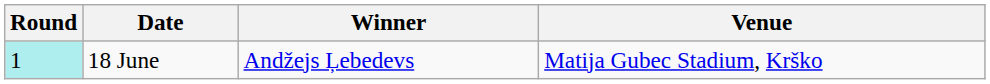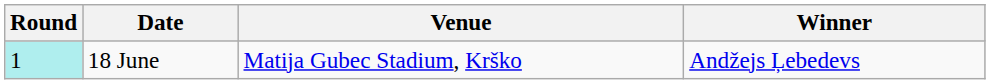columns swapped: Venue <-> Winner
